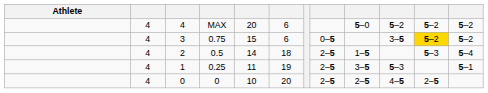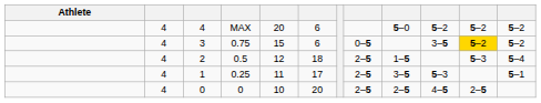2 | column 5: 14 -> 12
1 | column 6: 19 -> 17
